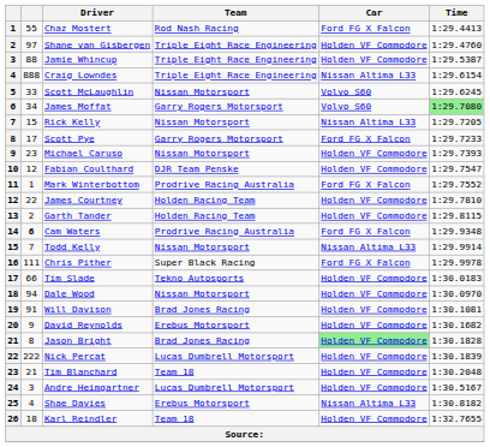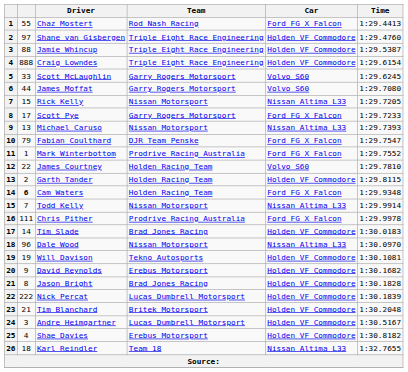Craig Lowndes | Car: Nissan Altima L33 -> Holden VF Commodore
Scott McLaughlin | Team: Nissan Motorsport -> Garry Rogers Motorsport
James Moffat | column 2: 34 -> 44
James Moffat | Time: lightgreen background -> no background
Michael Caruso | column 2: 23 -> 13
Michael Caruso | Car: Holden VF Commodore -> Nissan Altima L33
Fabian Coulthard | column 2: 12 -> 79
Fabian Coulthard | Car: Holden VF Commodore -> Ford FG X Falcon
James Courtney | Car: Holden VF Commodore -> Volvo S60
Cam Waters | Team: Prodrive Racing Australia -> Holden Racing Team
Chris Pither | Team: Super Black Racing -> Prodrive Racing Australia
Tim Slade | column 2: 66 -> 14
Tim Slade | Team: Tekno Autosports -> Brad Jones Racing
Dale Wood | column 2: 94 -> 96
Dale Wood | Car: Holden VF Commodore -> Nissan Altima L33
Will Davison | column 2: 91 -> 19
Will Davison | Team: Brad Jones Racing -> Tekno Autosports
Jason Bright | Car: lightgreen background -> no background
Tim Blanchard | Team: Team 18 -> Britek Motorsport
Shae Davies | Car: Nissan Altima L33 -> Holden VF Commodore
Karl Reindler | Car: Holden VF Commodore -> Nissan Altima L33
